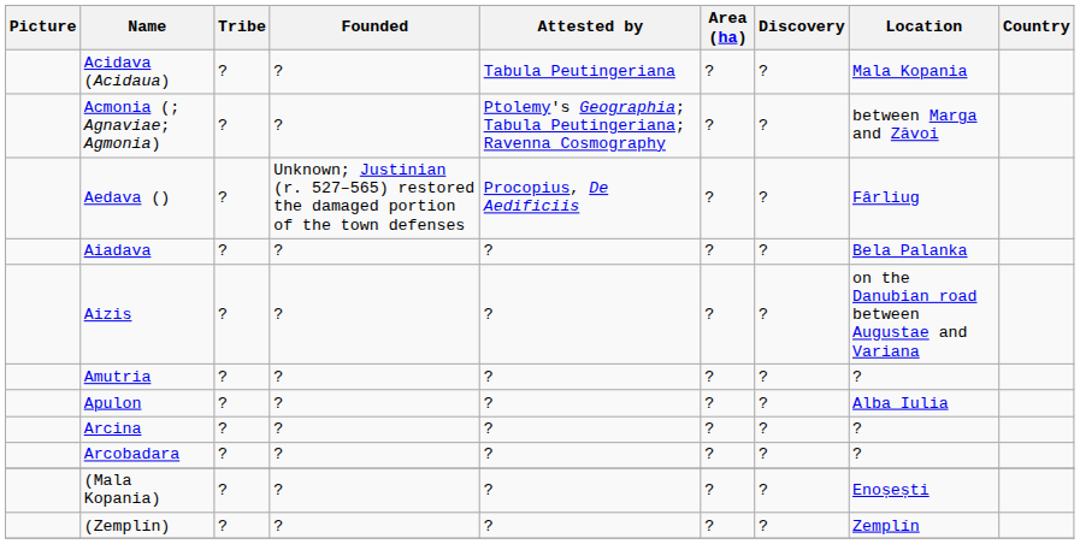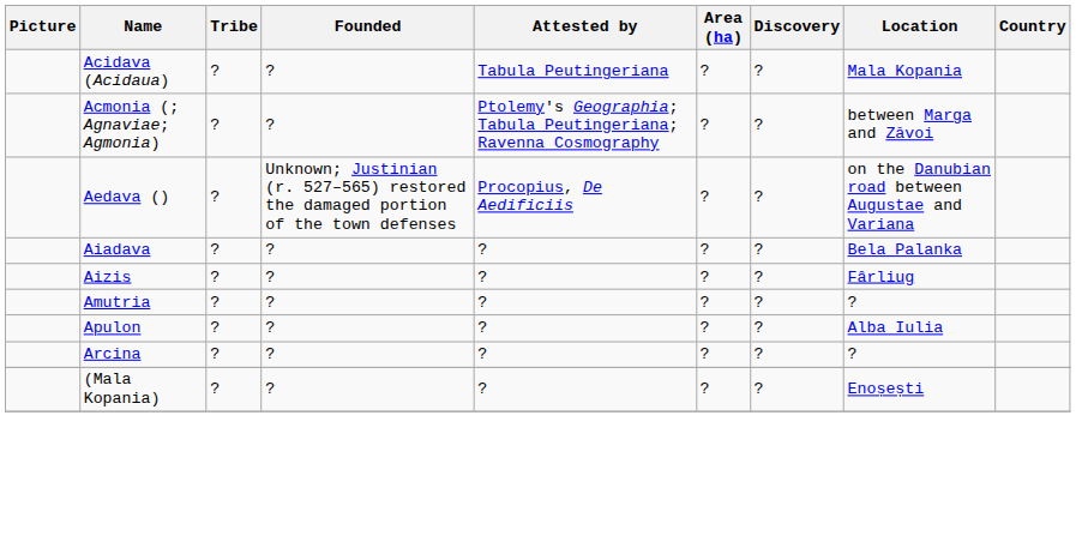Aedava () | Location: Fârliug -> on the Danubian road between Augustae and Variana
Aizis | Location: on the Danubian road between Augustae and Variana -> Fârliug
- row: Arcobadara | ? | ? | ? | ? | ? | ?
- row: (Zemplín) | ? | ? | ? | ? | ? | Zemplín
